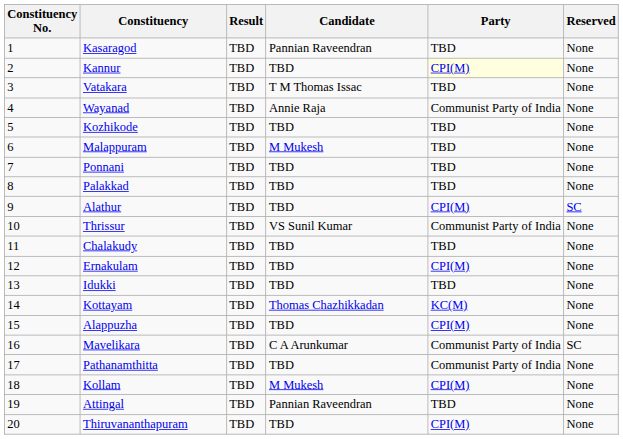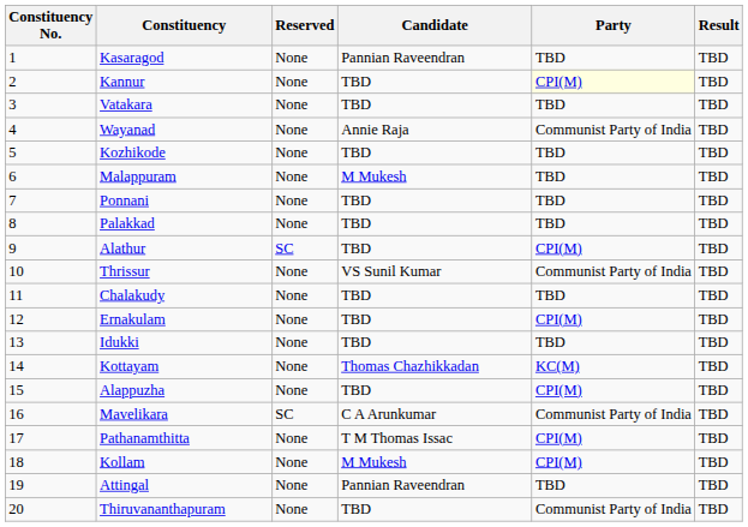columns swapped: Reserved <-> Result
Vatakara | Candidate: T M Thomas Issac -> TBD
Pathanamthitta | Candidate: TBD -> T M Thomas Issac
Pathanamthitta | Party: Communist Party of India -> CPI(M)
Thiruvananthapuram | Party: CPI(M) -> Communist Party of India
